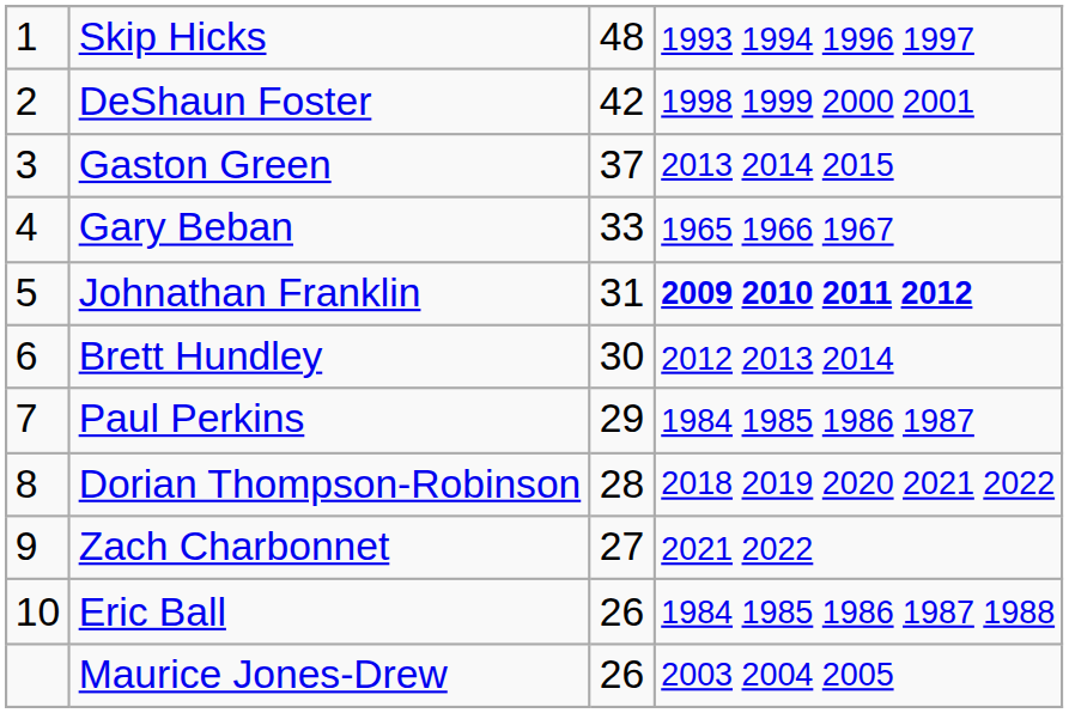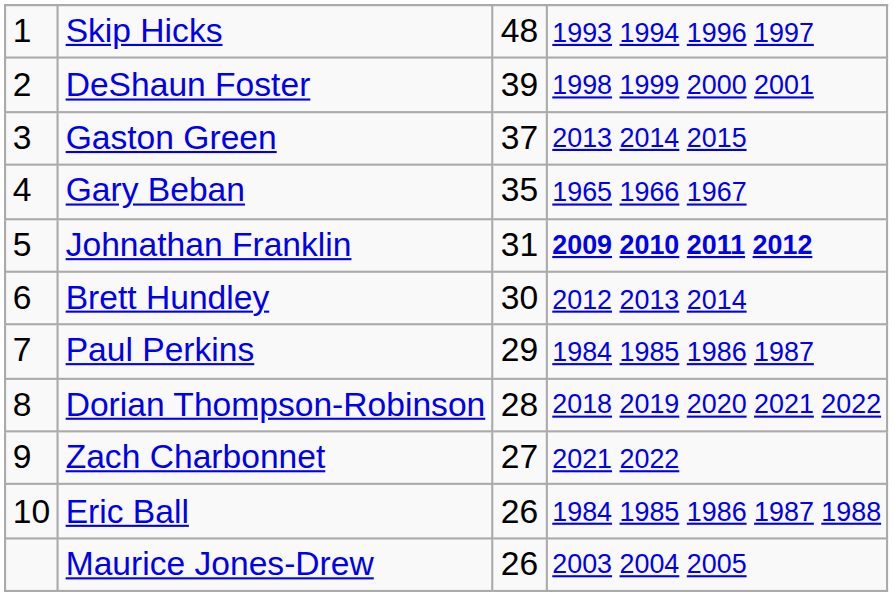DeShaun Foster | column 3: 42 -> 39
Gary Beban | column 3: 33 -> 35
